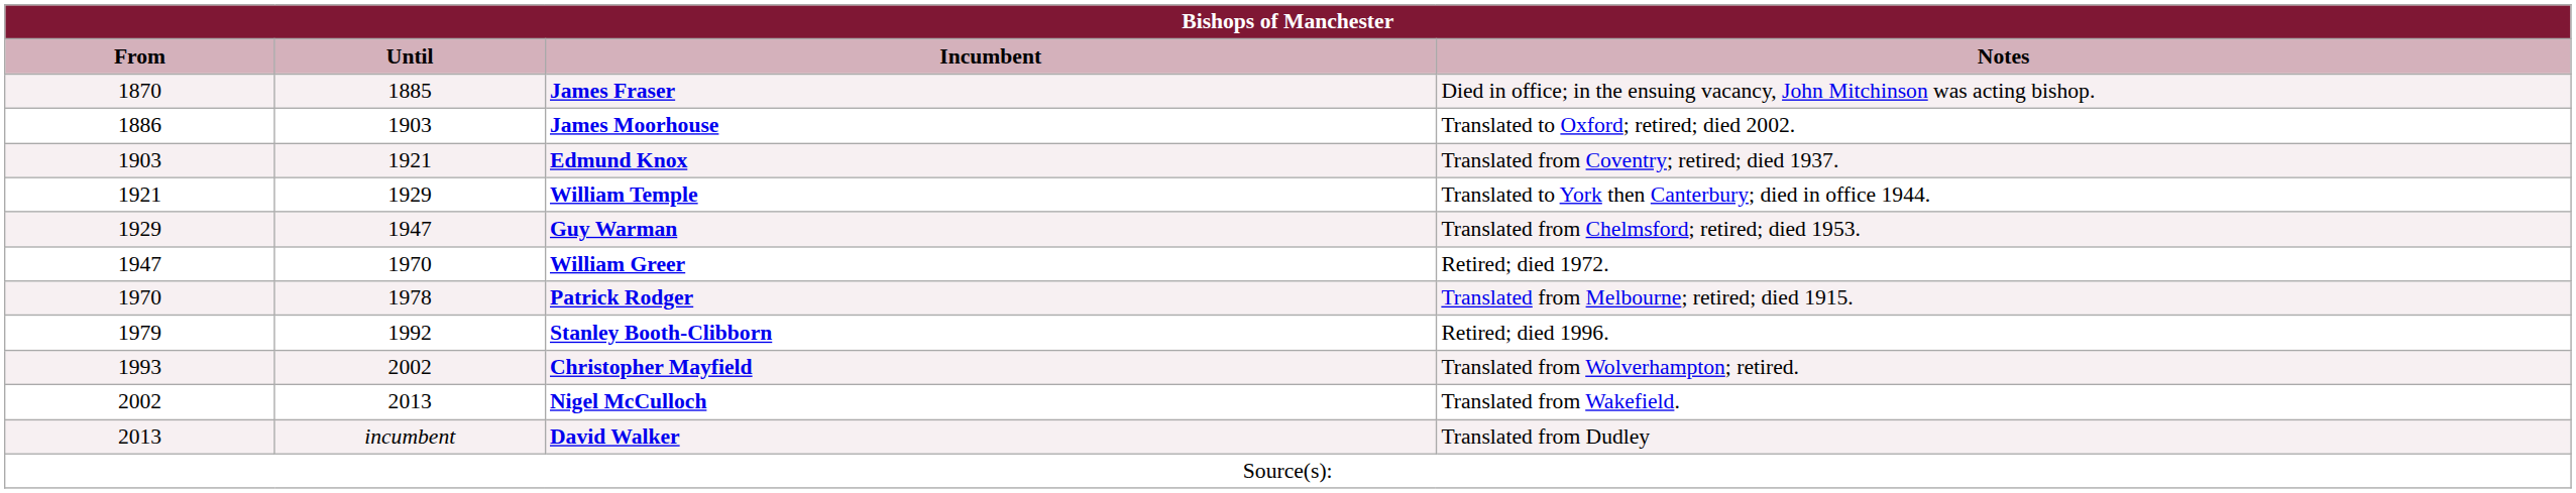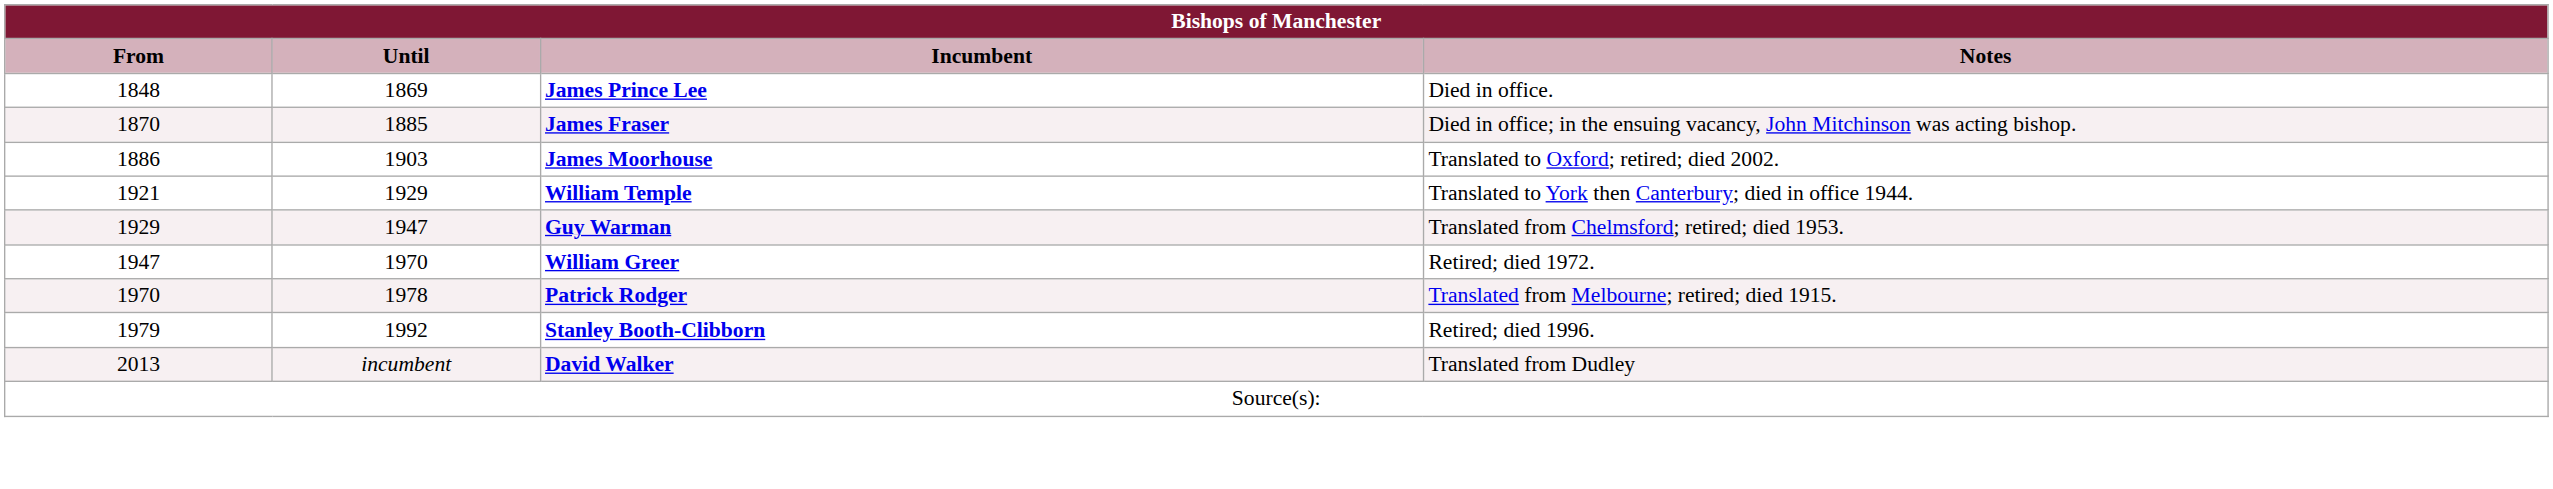+ row: 1848 | 1869 | James Prince Lee | Died in office.
- row: 1903 | 1921 | Edmund Knox | Translated from Coventry; retired; died 1937.
- row: 1993 | 2002 | Christopher Mayfield | Translated from Wolverhampton; retired.
- row: 2002 | 2013 | Nigel McCulloch | Translated from Wakefield.
